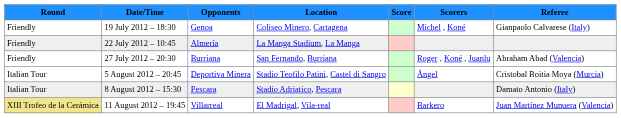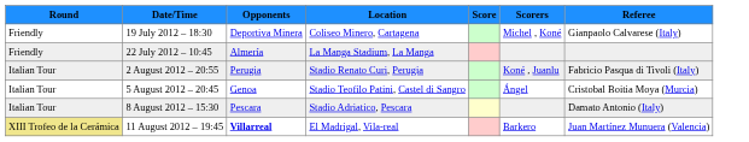19 July 2012 – 18:30 | Opponents: Genoa -> Deportiva Minera
- row: Friendly | 27 July 2012 – 20:30 | Burriana | San Fernando, Burriana | Roger , Koné , Juanlu | Abraham Abad (Valencia)
+ row: Italian Tour | 2 August 2012 – 20:55 | Perugia | Stadio Renato Curi, Perugia | Koné , Juanlu | Fabricio Pasqua di Tivoli (Italy)
5 August 2012 – 20:45 | Opponents: Deportiva Minera -> Genoa
11 August 2012 – 19:45 | Opponents: normal -> bold
